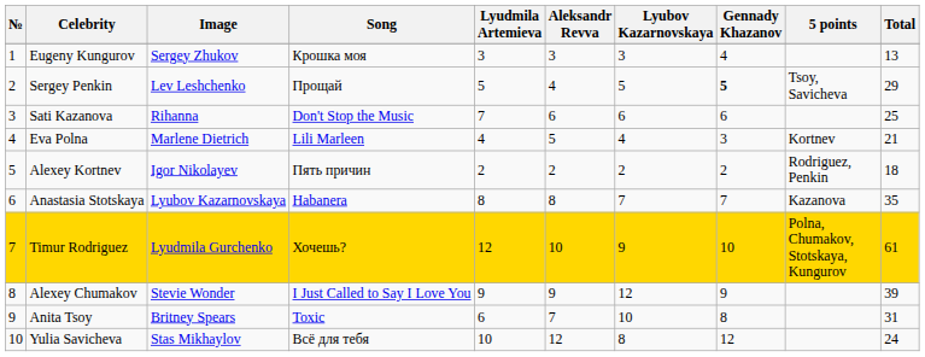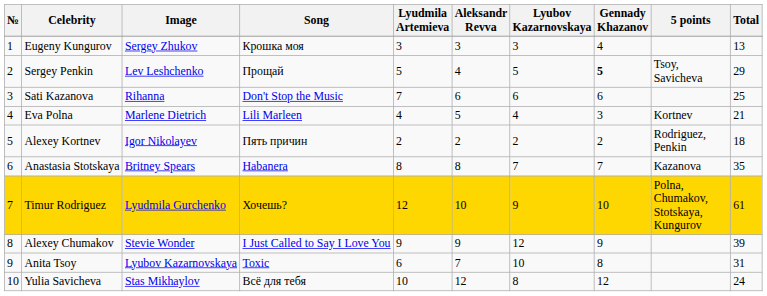Anastasia Stotskaya | Image: Lyubov Kazarnovskaya -> Britney Spears
Anita Tsoy | Image: Britney Spears -> Lyubov Kazarnovskaya
